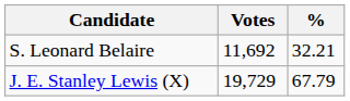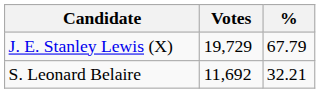rows swapped: J. E. Stanley Lewis (X) <-> S. Leonard Belaire
